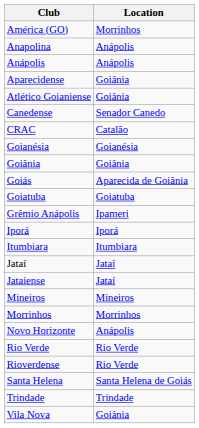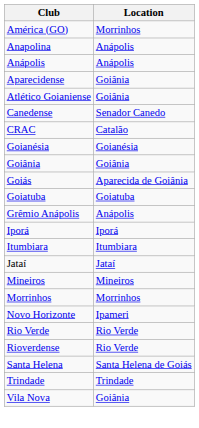Grêmio Anápolis | Location: Ipameri -> Anápolis
- row: Jataiense | Jataí
Novo Horizonte | Location: Anápolis -> Ipameri
